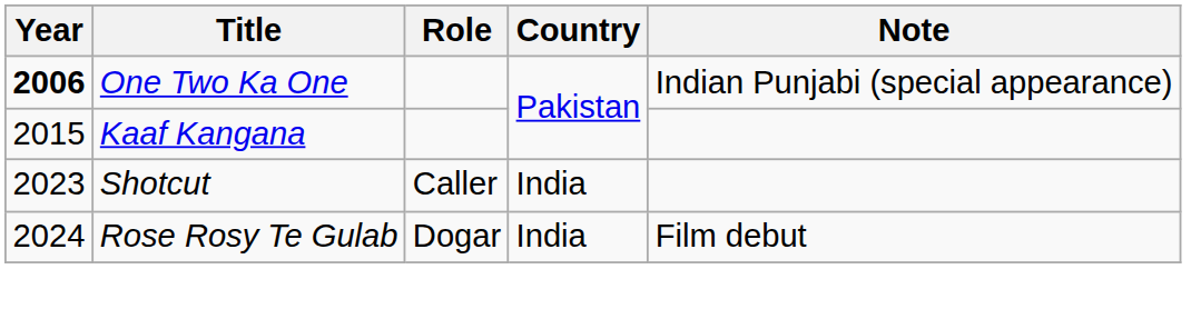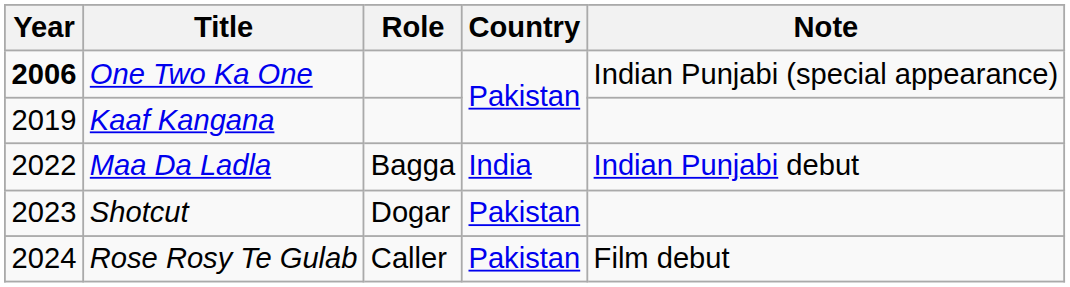Kaaf Kangana | Year: 2015 -> 2019
+ row: 2022 | Maa Da Ladla | Bagga | India | Indian Punjabi debut
Shotcut | Role: Caller -> Dogar
Shotcut | Country: India -> Pakistan
Rose Rosy Te Gulab | Role: Dogar -> Caller
Rose Rosy Te Gulab | Country: India -> Pakistan
